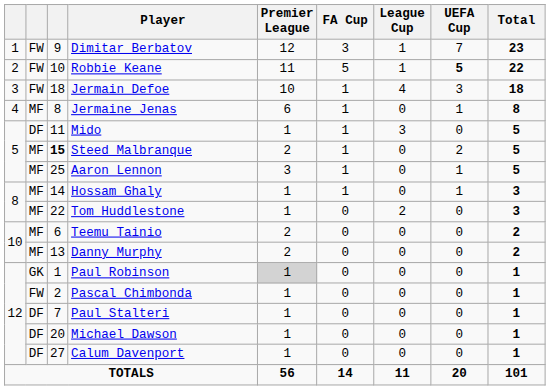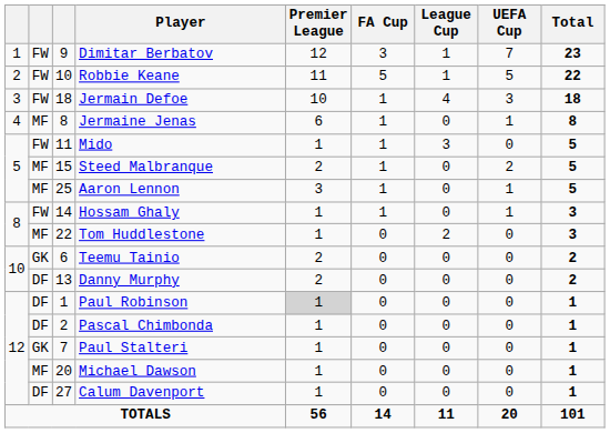Robbie Keane | UEFA Cup: bold -> normal
Mido | column 2: DF -> FW
Steed Malbranque | column 3: bold -> normal
Hossam Ghaly | column 2: MF -> FW
Teemu Tainio | column 2: MF -> GK
Danny Murphy | column 2: MF -> DF
Paul Robinson | column 2: GK -> DF
Pascal Chimbonda | column 2: FW -> DF
Paul Stalteri | column 2: DF -> GK
Michael Dawson | column 2: DF -> MF
